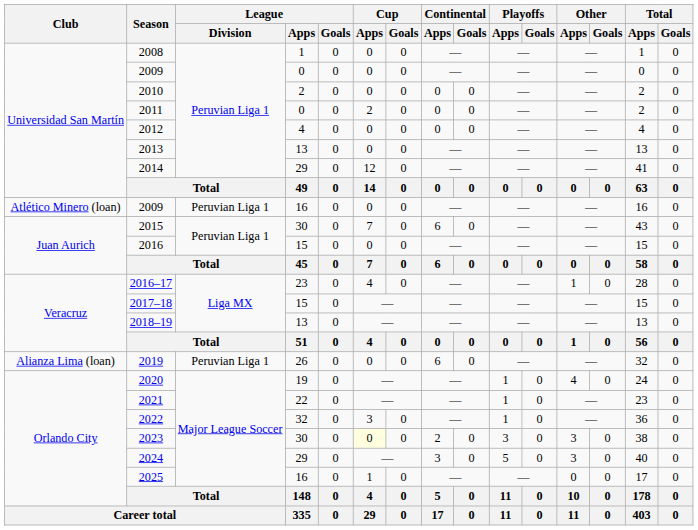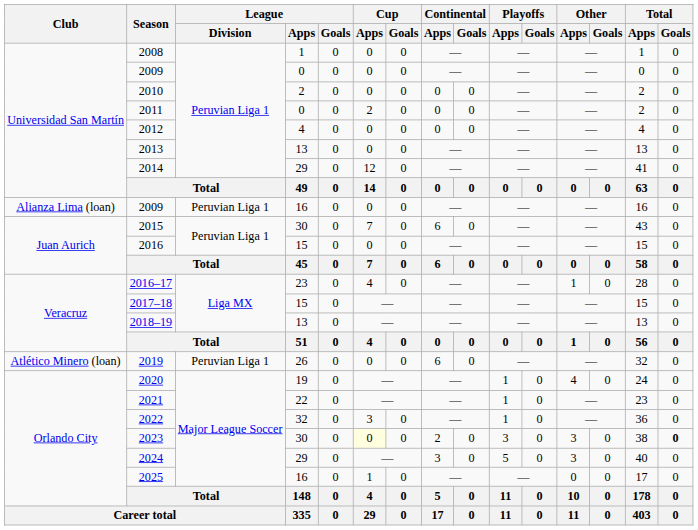2009 / 16 | Club: Atlético Minero (loan) -> Alianza Lima (loan)
2019 | Club: Alianza Lima (loan) -> Atlético Minero (loan)
2023 | Total / Goals: normal -> bold
